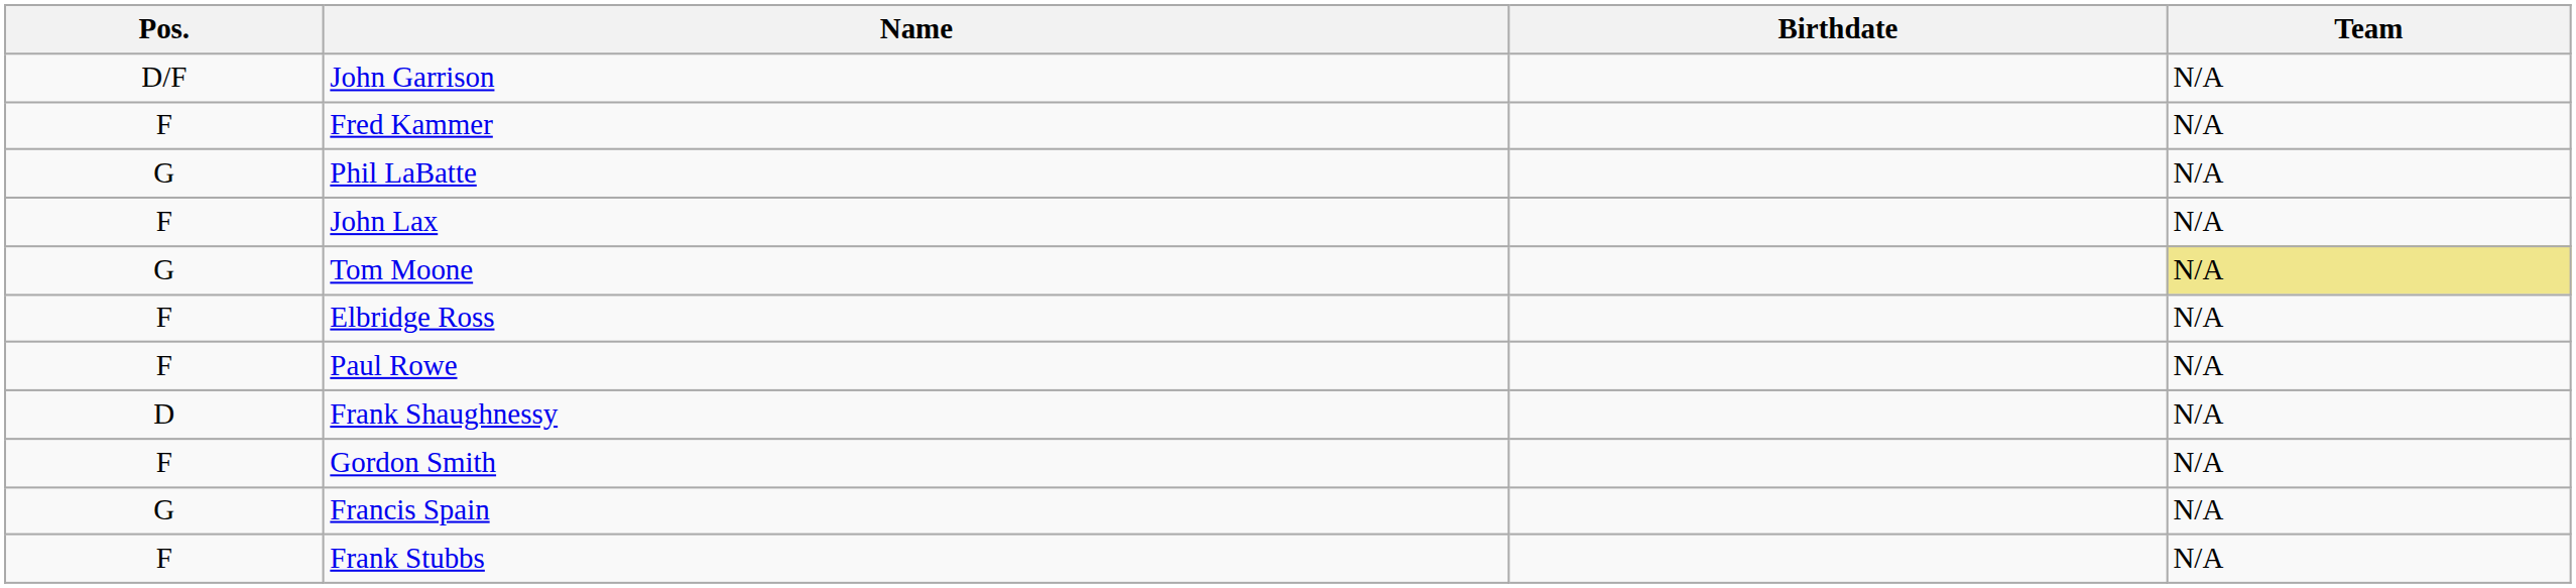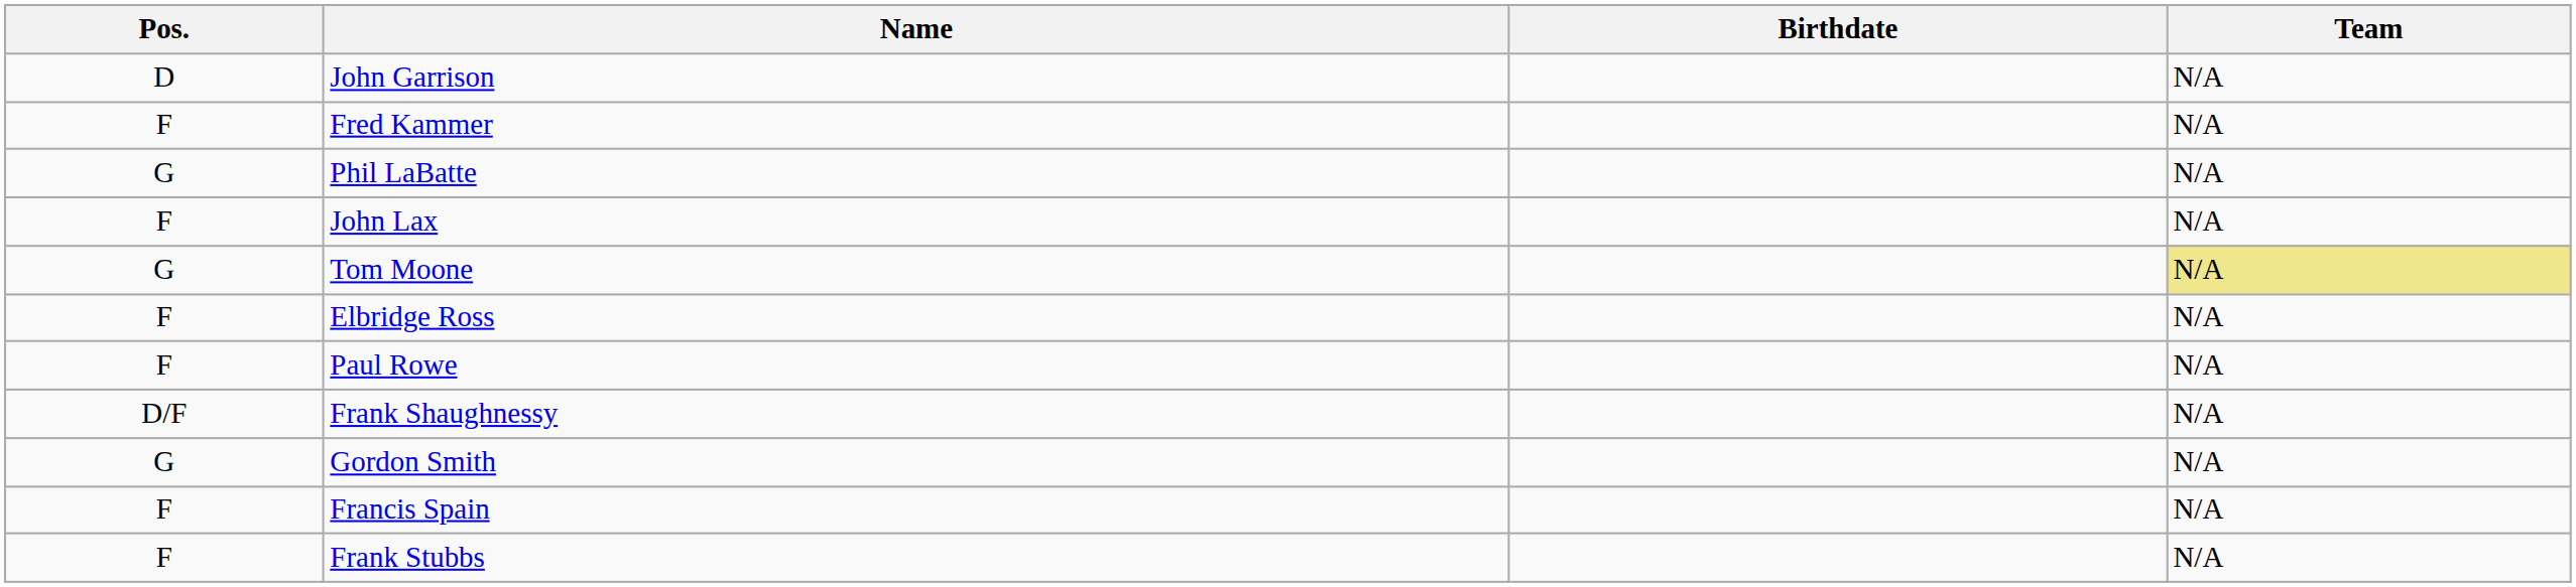John Garrison | Pos.: D/F -> D
Frank Shaughnessy | Pos.: D -> D/F
Gordon Smith | Pos.: F -> G
Francis Spain | Pos.: G -> F
